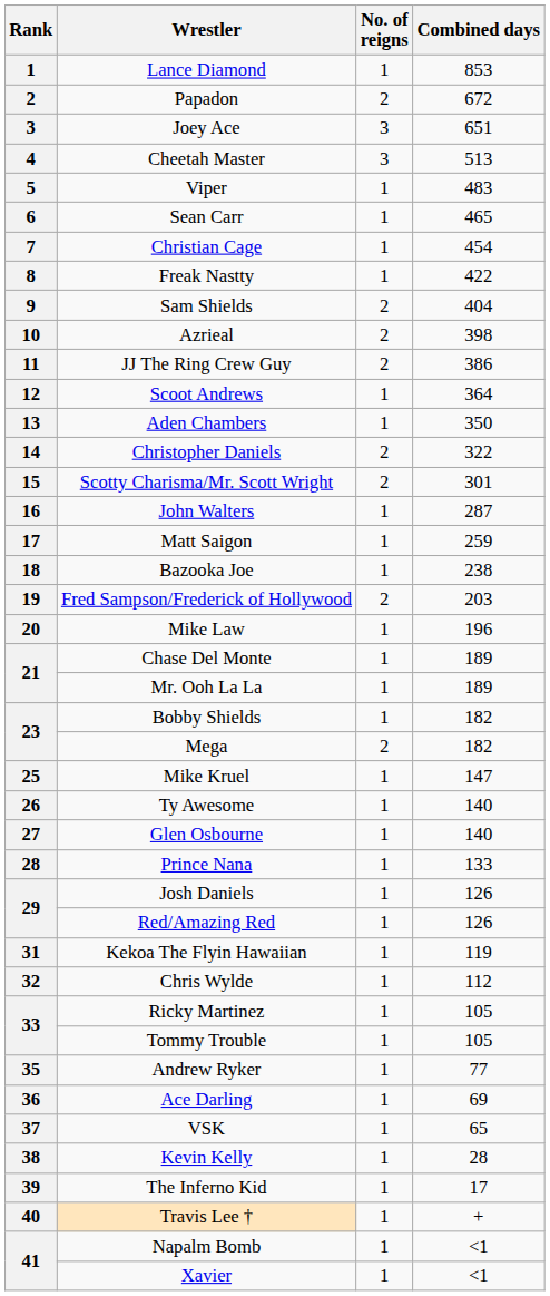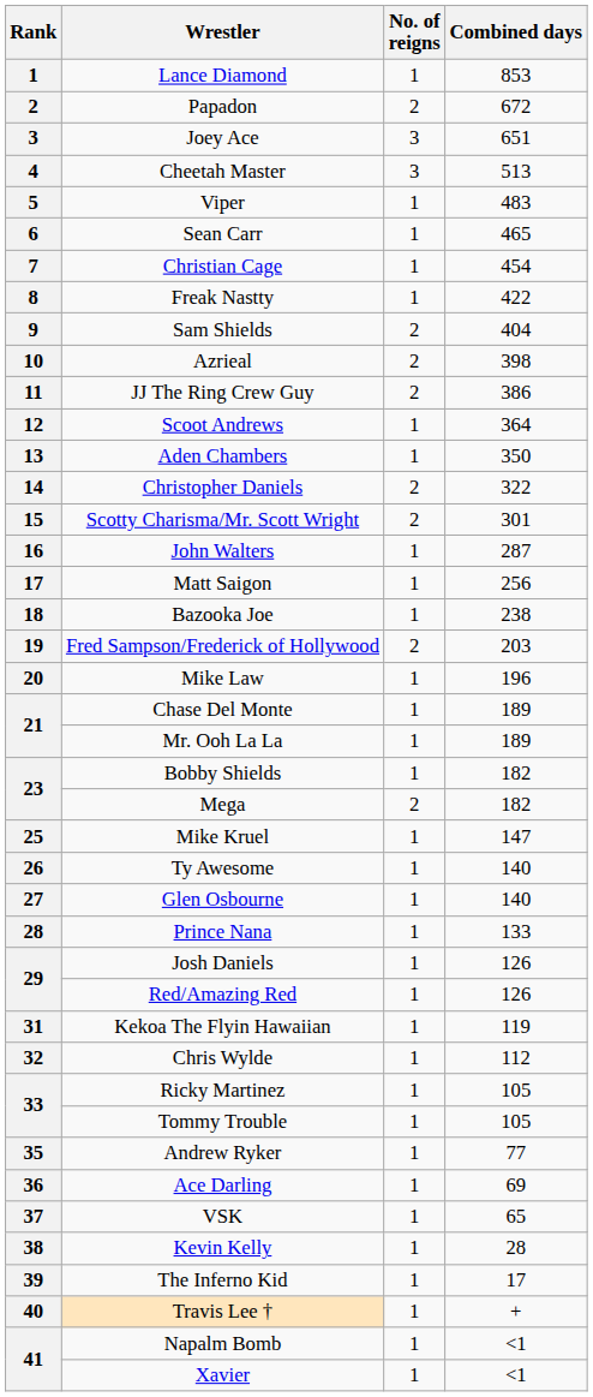Matt Saigon | Combined days: 259 -> 256
